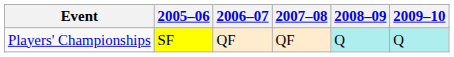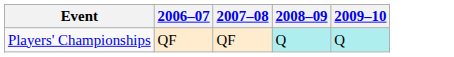- column: 2005–06 | SF
